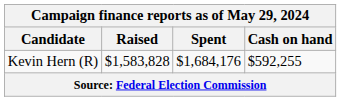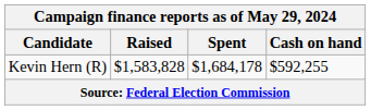Kevin Hern (R) | Spent: $1,684,176 -> $1,684,178
